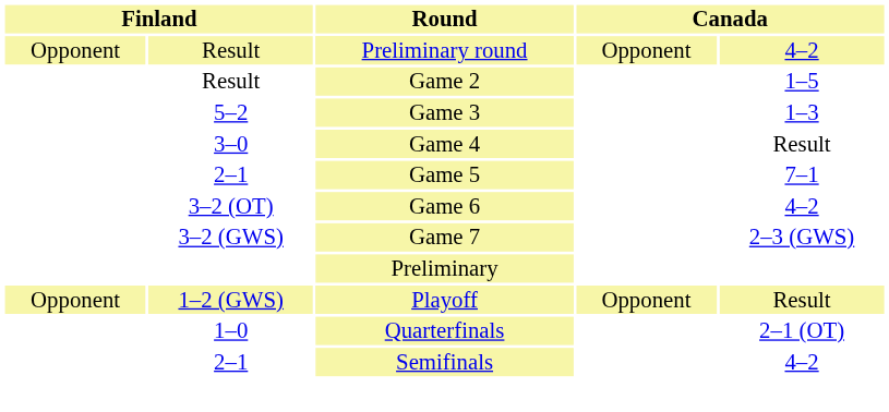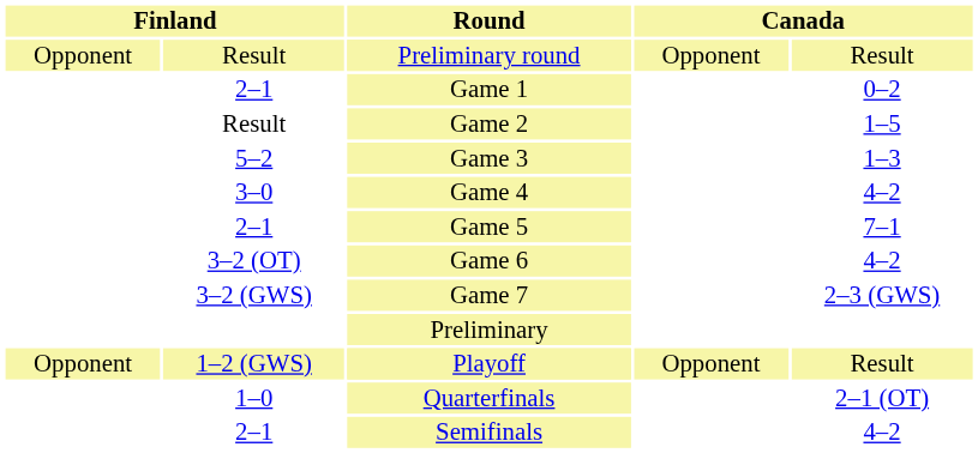Preliminary round | column 5: 4–2 -> Result
+ row: 2–1 | Game 1 | 0–2
Game 4 | column 5: Result -> 4–2
